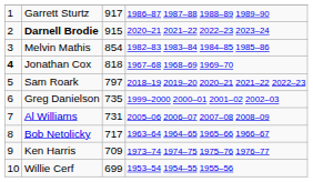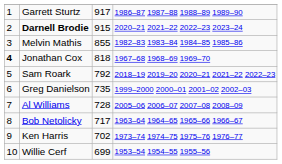Melvin Mathis | column 3: 854 -> 855
Sam Roark | column 3: 797 -> 792
Al Williams | column 3: 731 -> 728
Ken Harris | column 3: 709 -> 702
